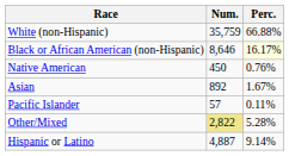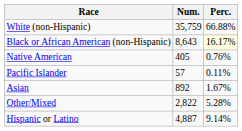Black or African American (non-Hispanic) | Num.: 8,646 -> 8,643
Native American | Num.: 450 -> 405
rows swapped: Asian <-> Pacific Islander
Other/Mixed | Num.: khaki background -> no background
